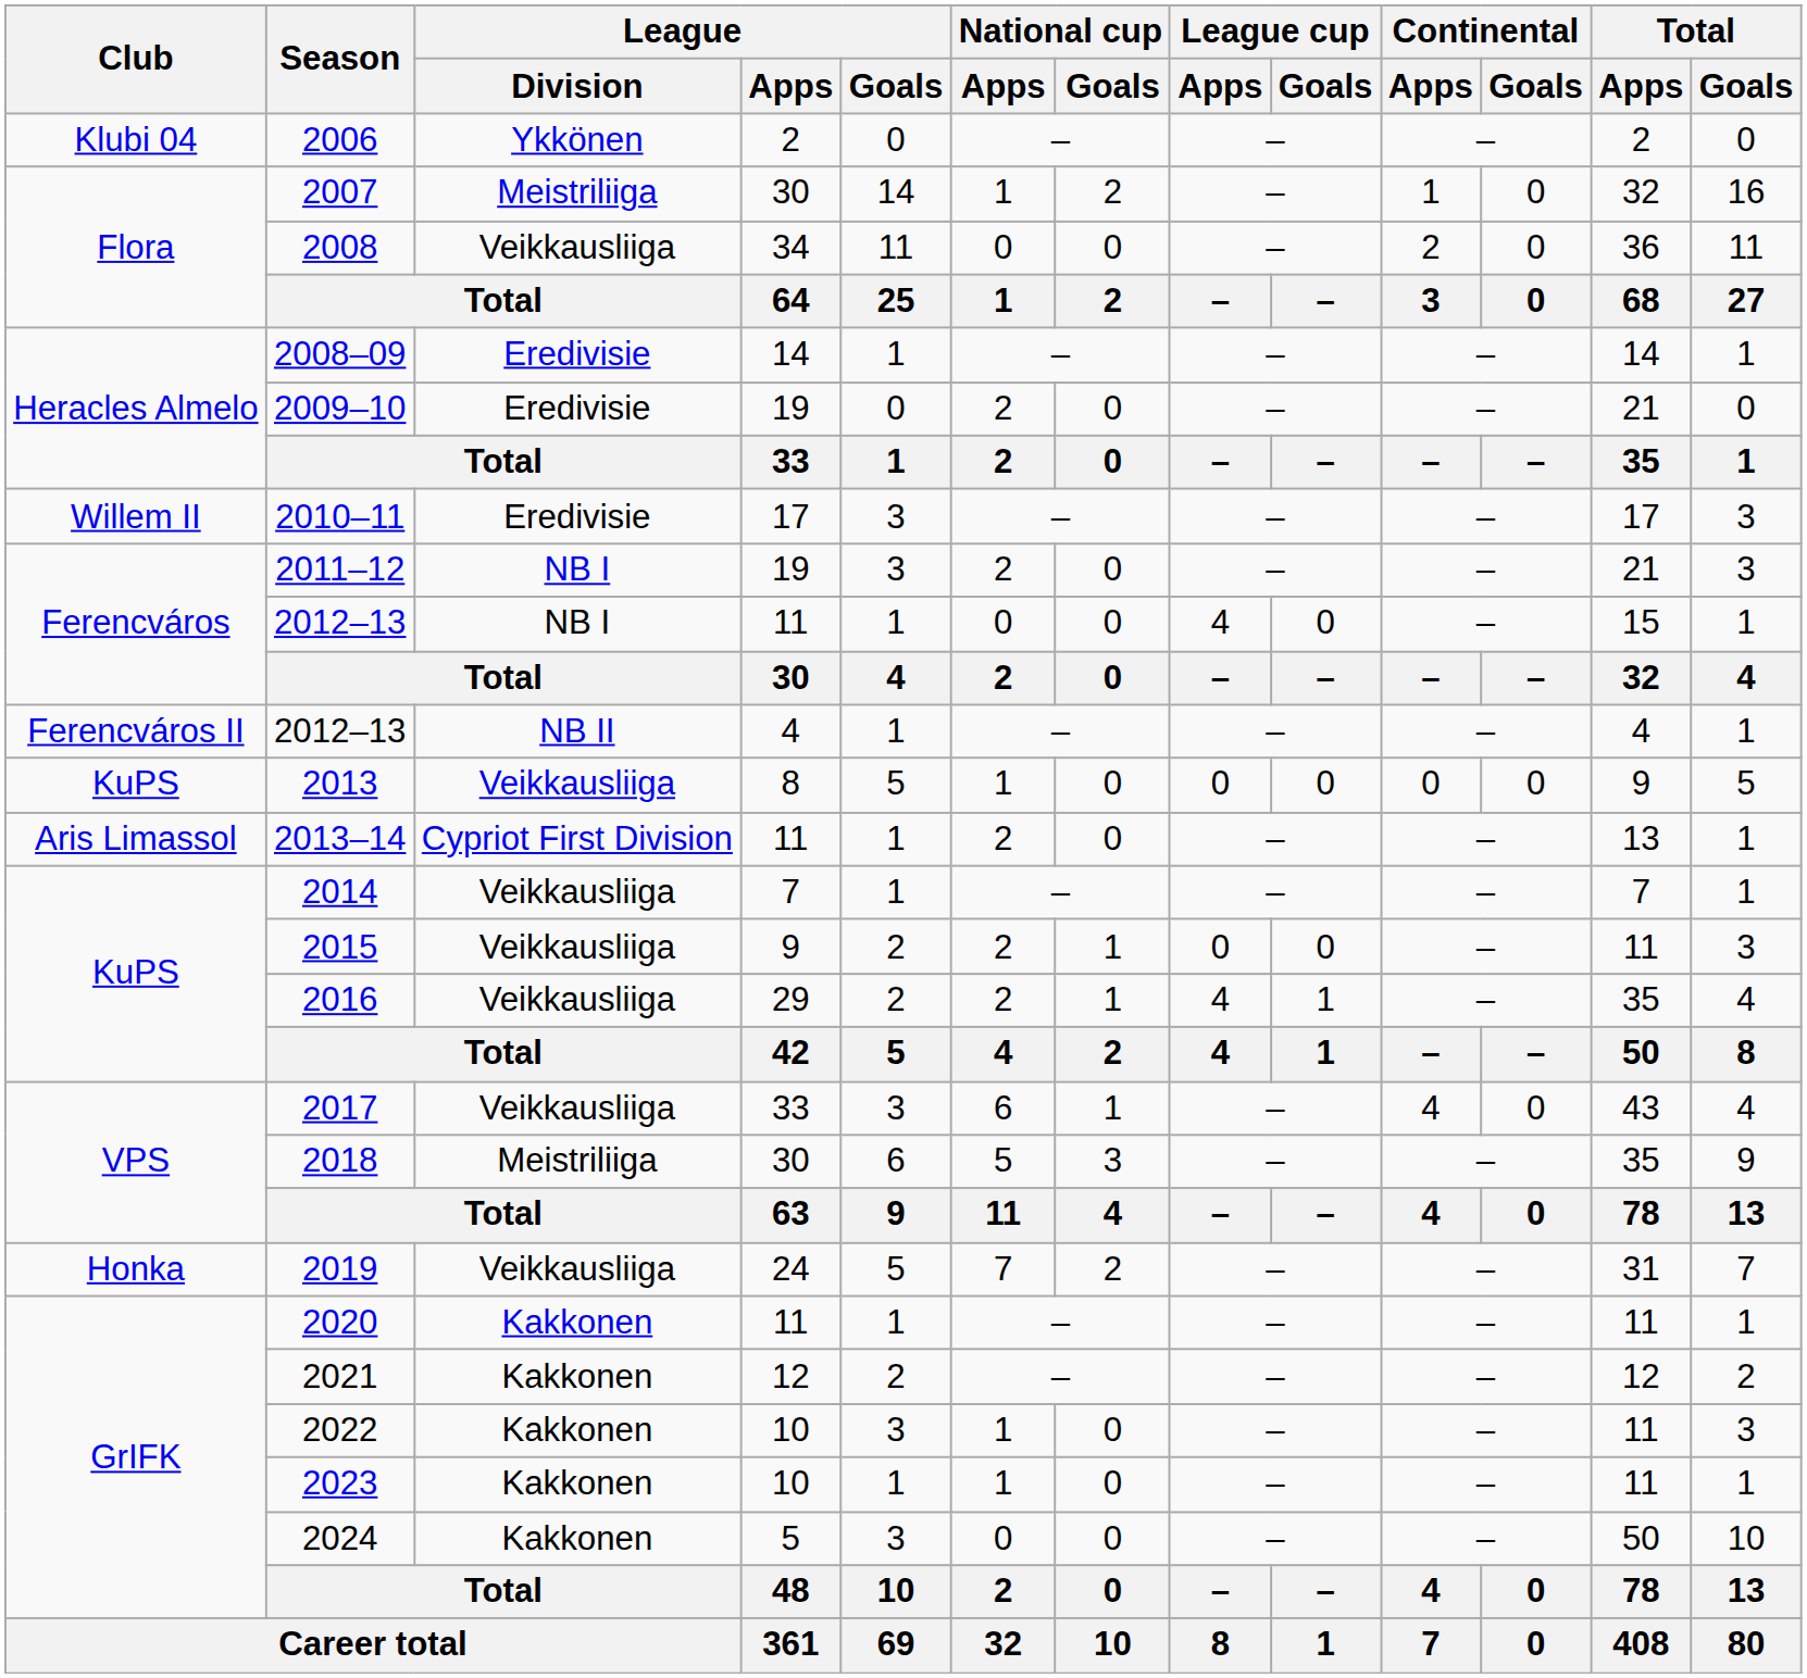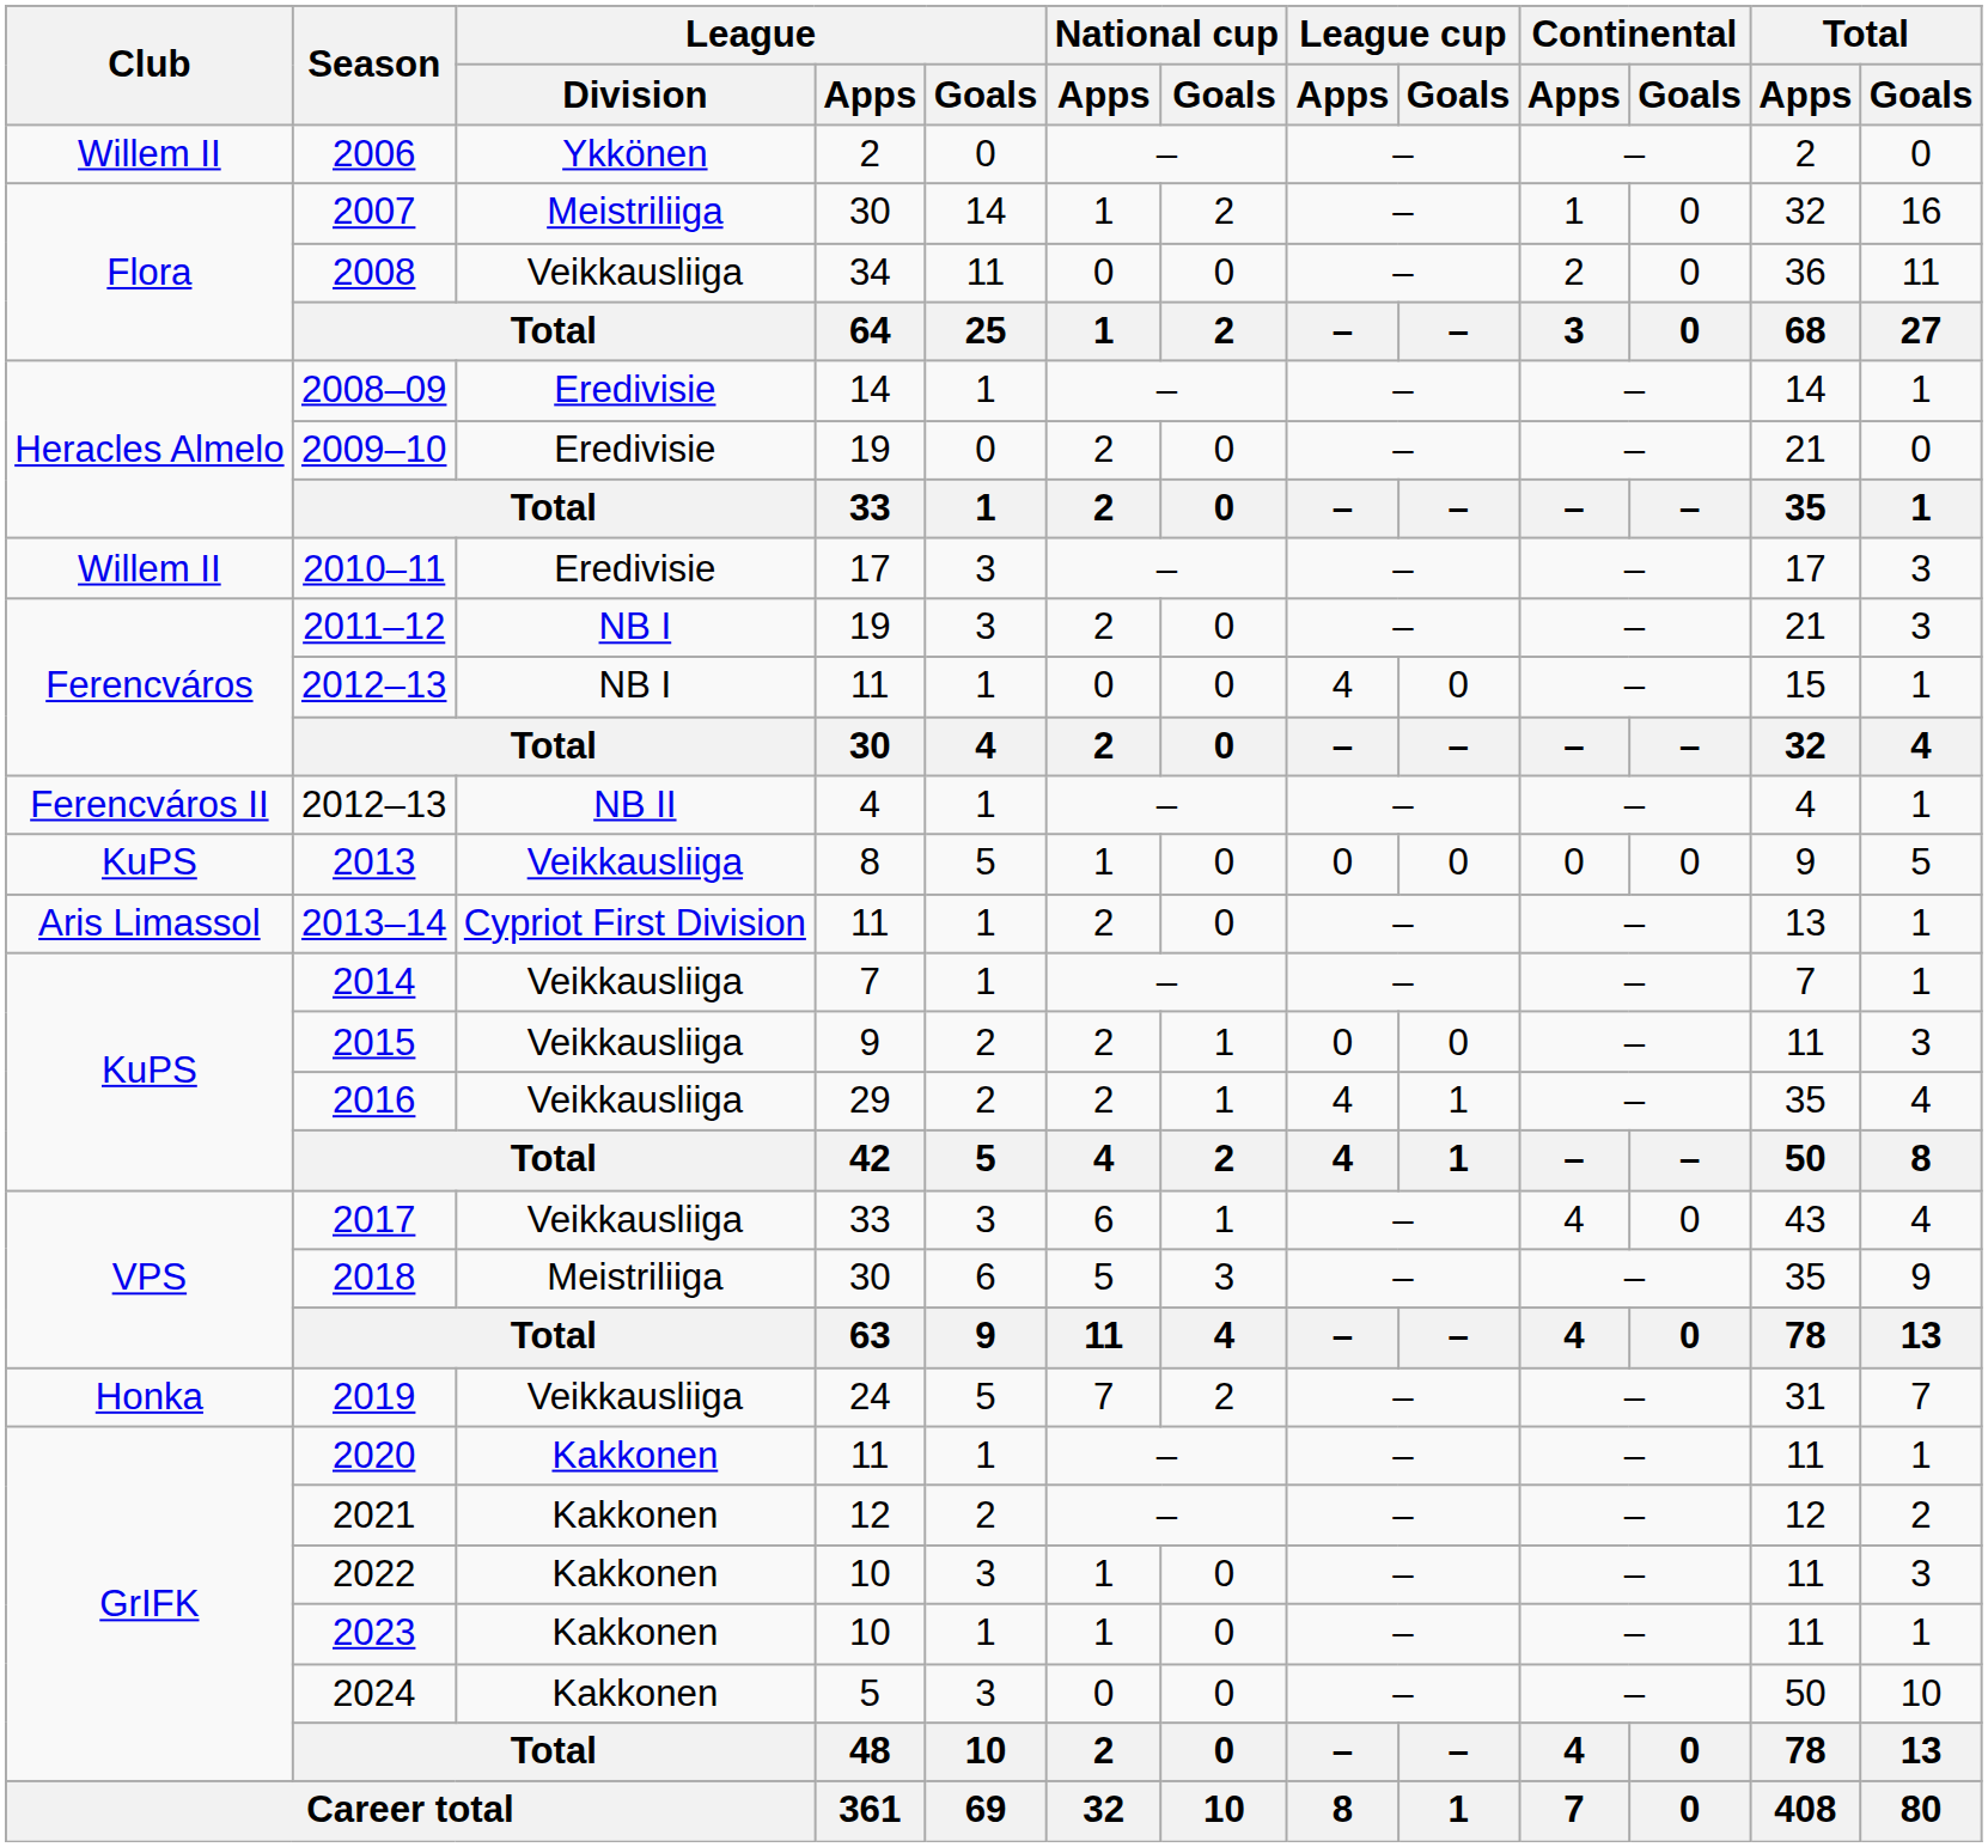2006 | Club: Klubi 04 -> Willem II
